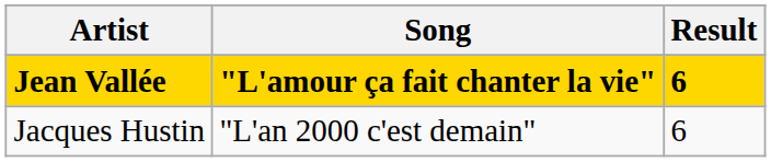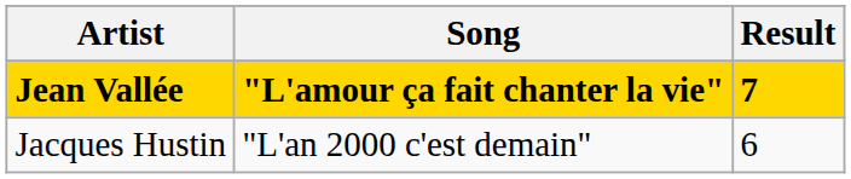Jean Vallée | Result: 6 -> 7
